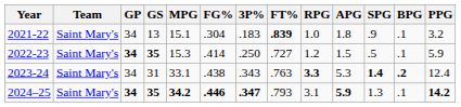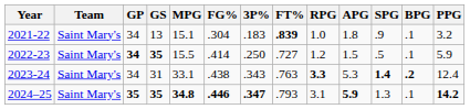2022-23 | MPG: 15.3 -> 15.5
2024–25 | GP: 34 -> 35
2024–25 | MPG: 34.2 -> 34.8
